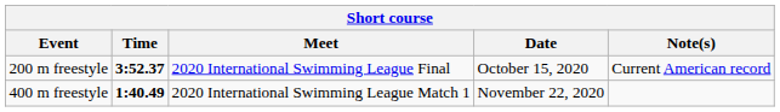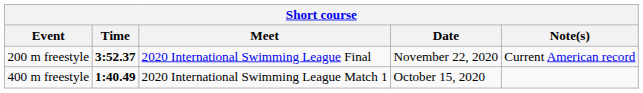200 m freestyle | Date: October 15, 2020 -> November 22, 2020
400 m freestyle | Date: November 22, 2020 -> October 15, 2020
